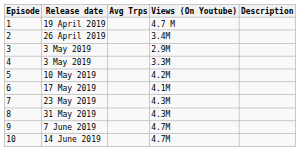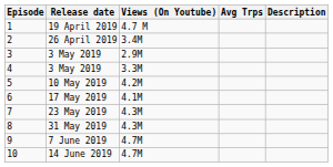columns swapped: Views (On Youtube) <-> Avg Trps
